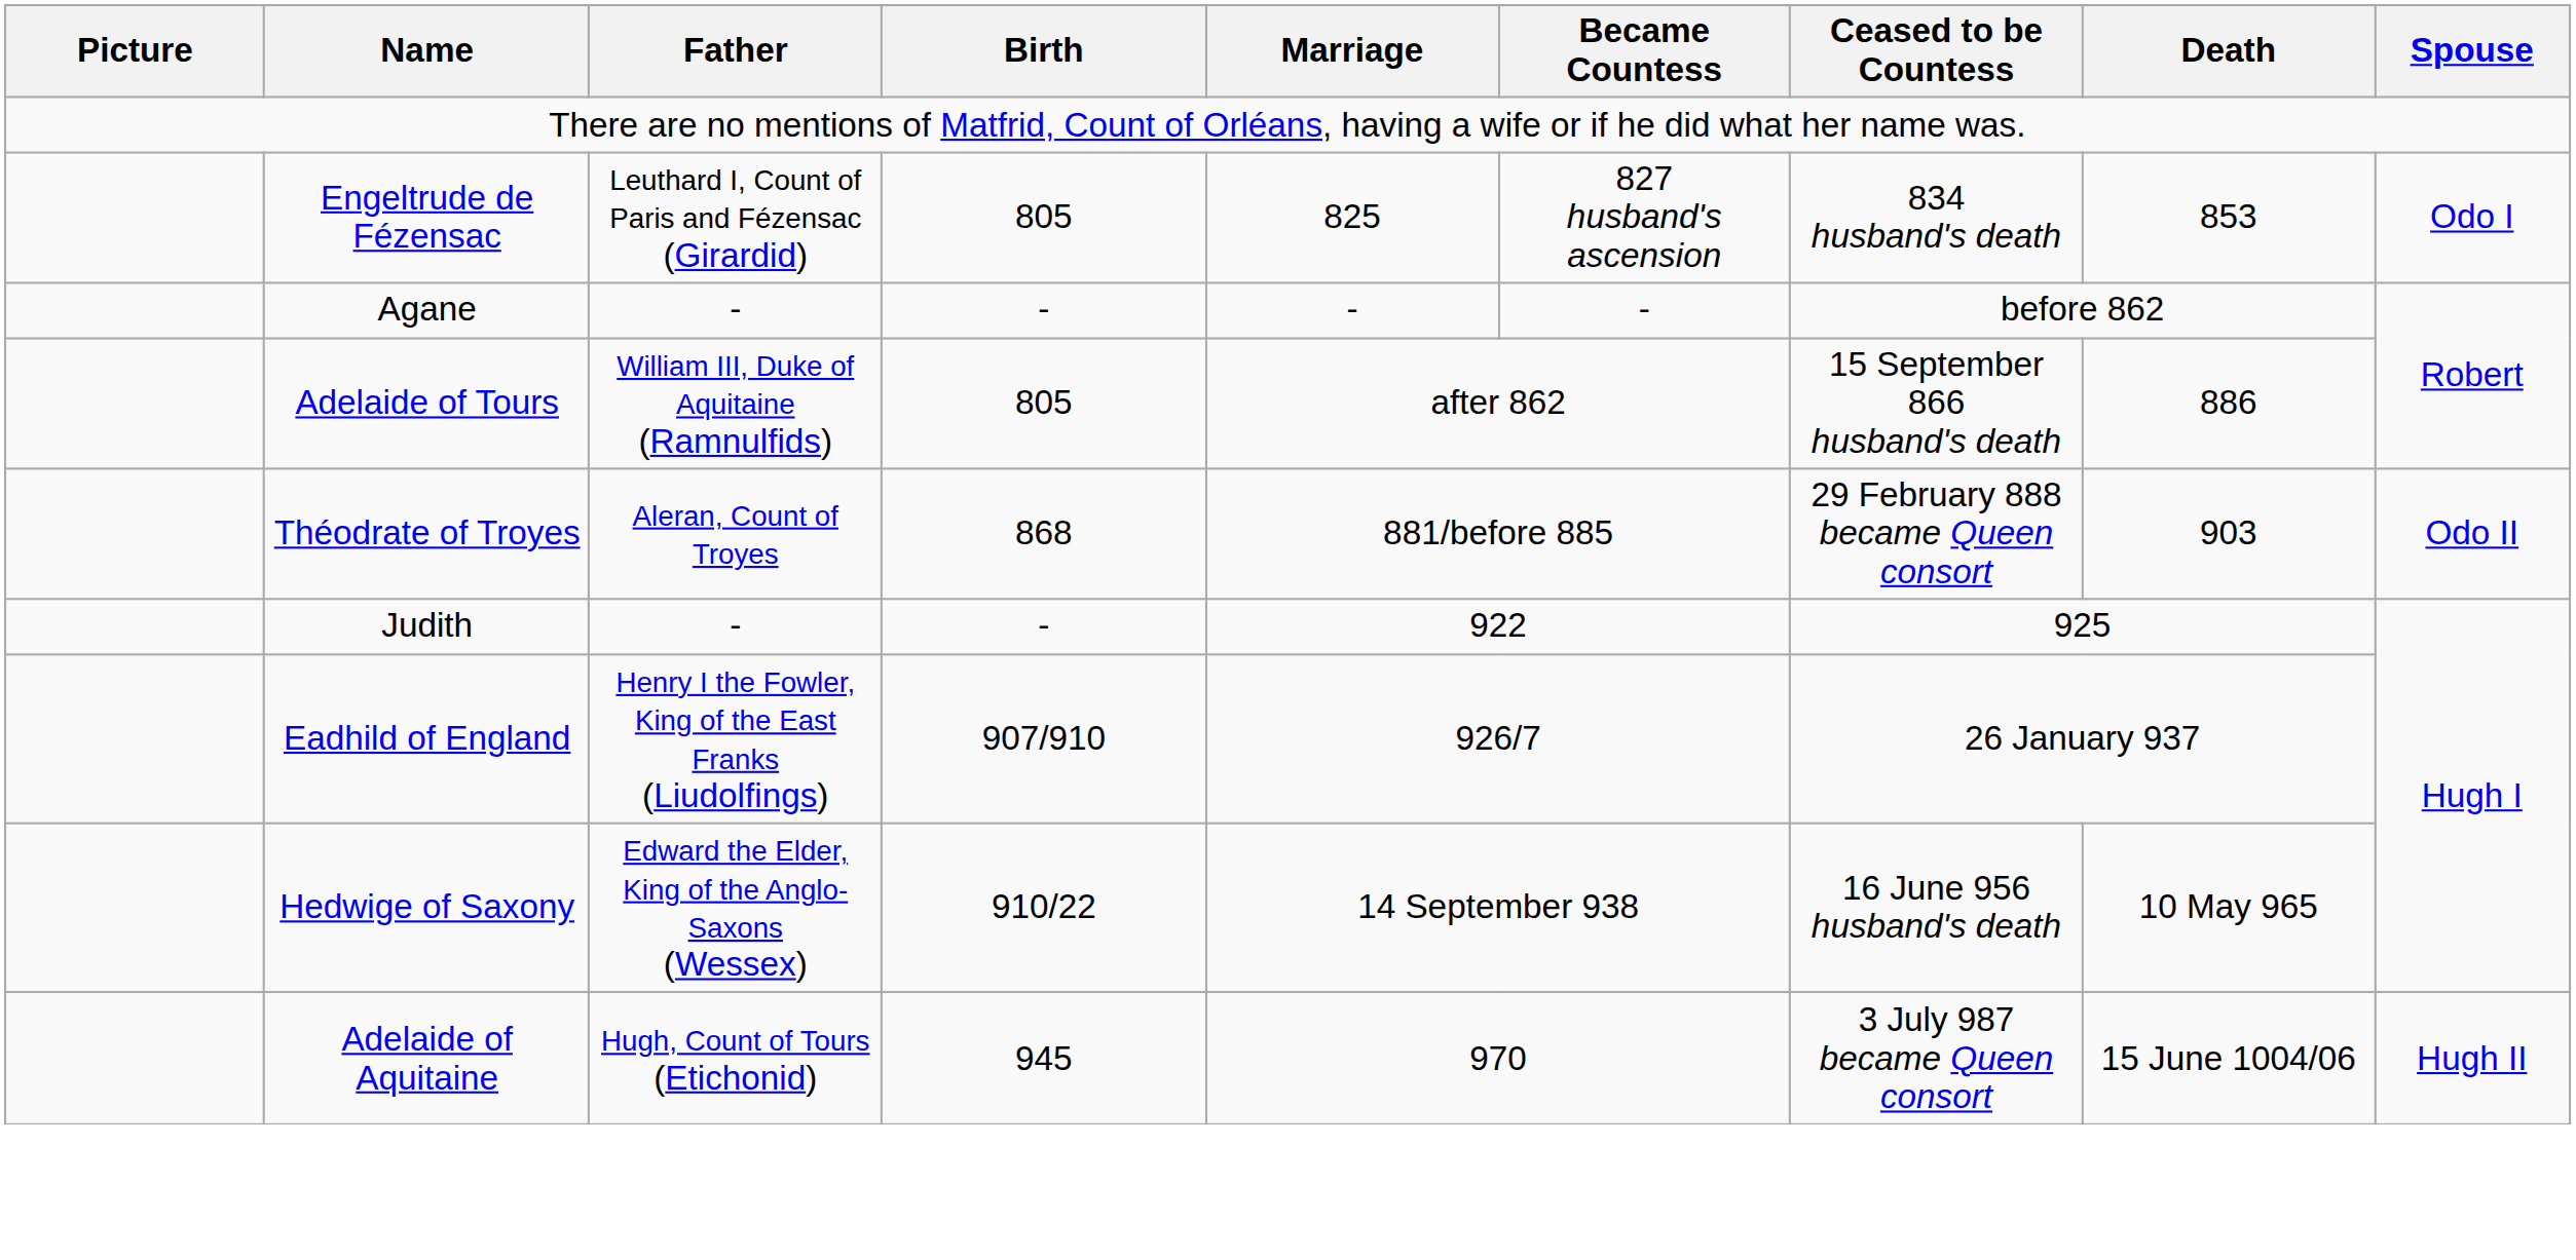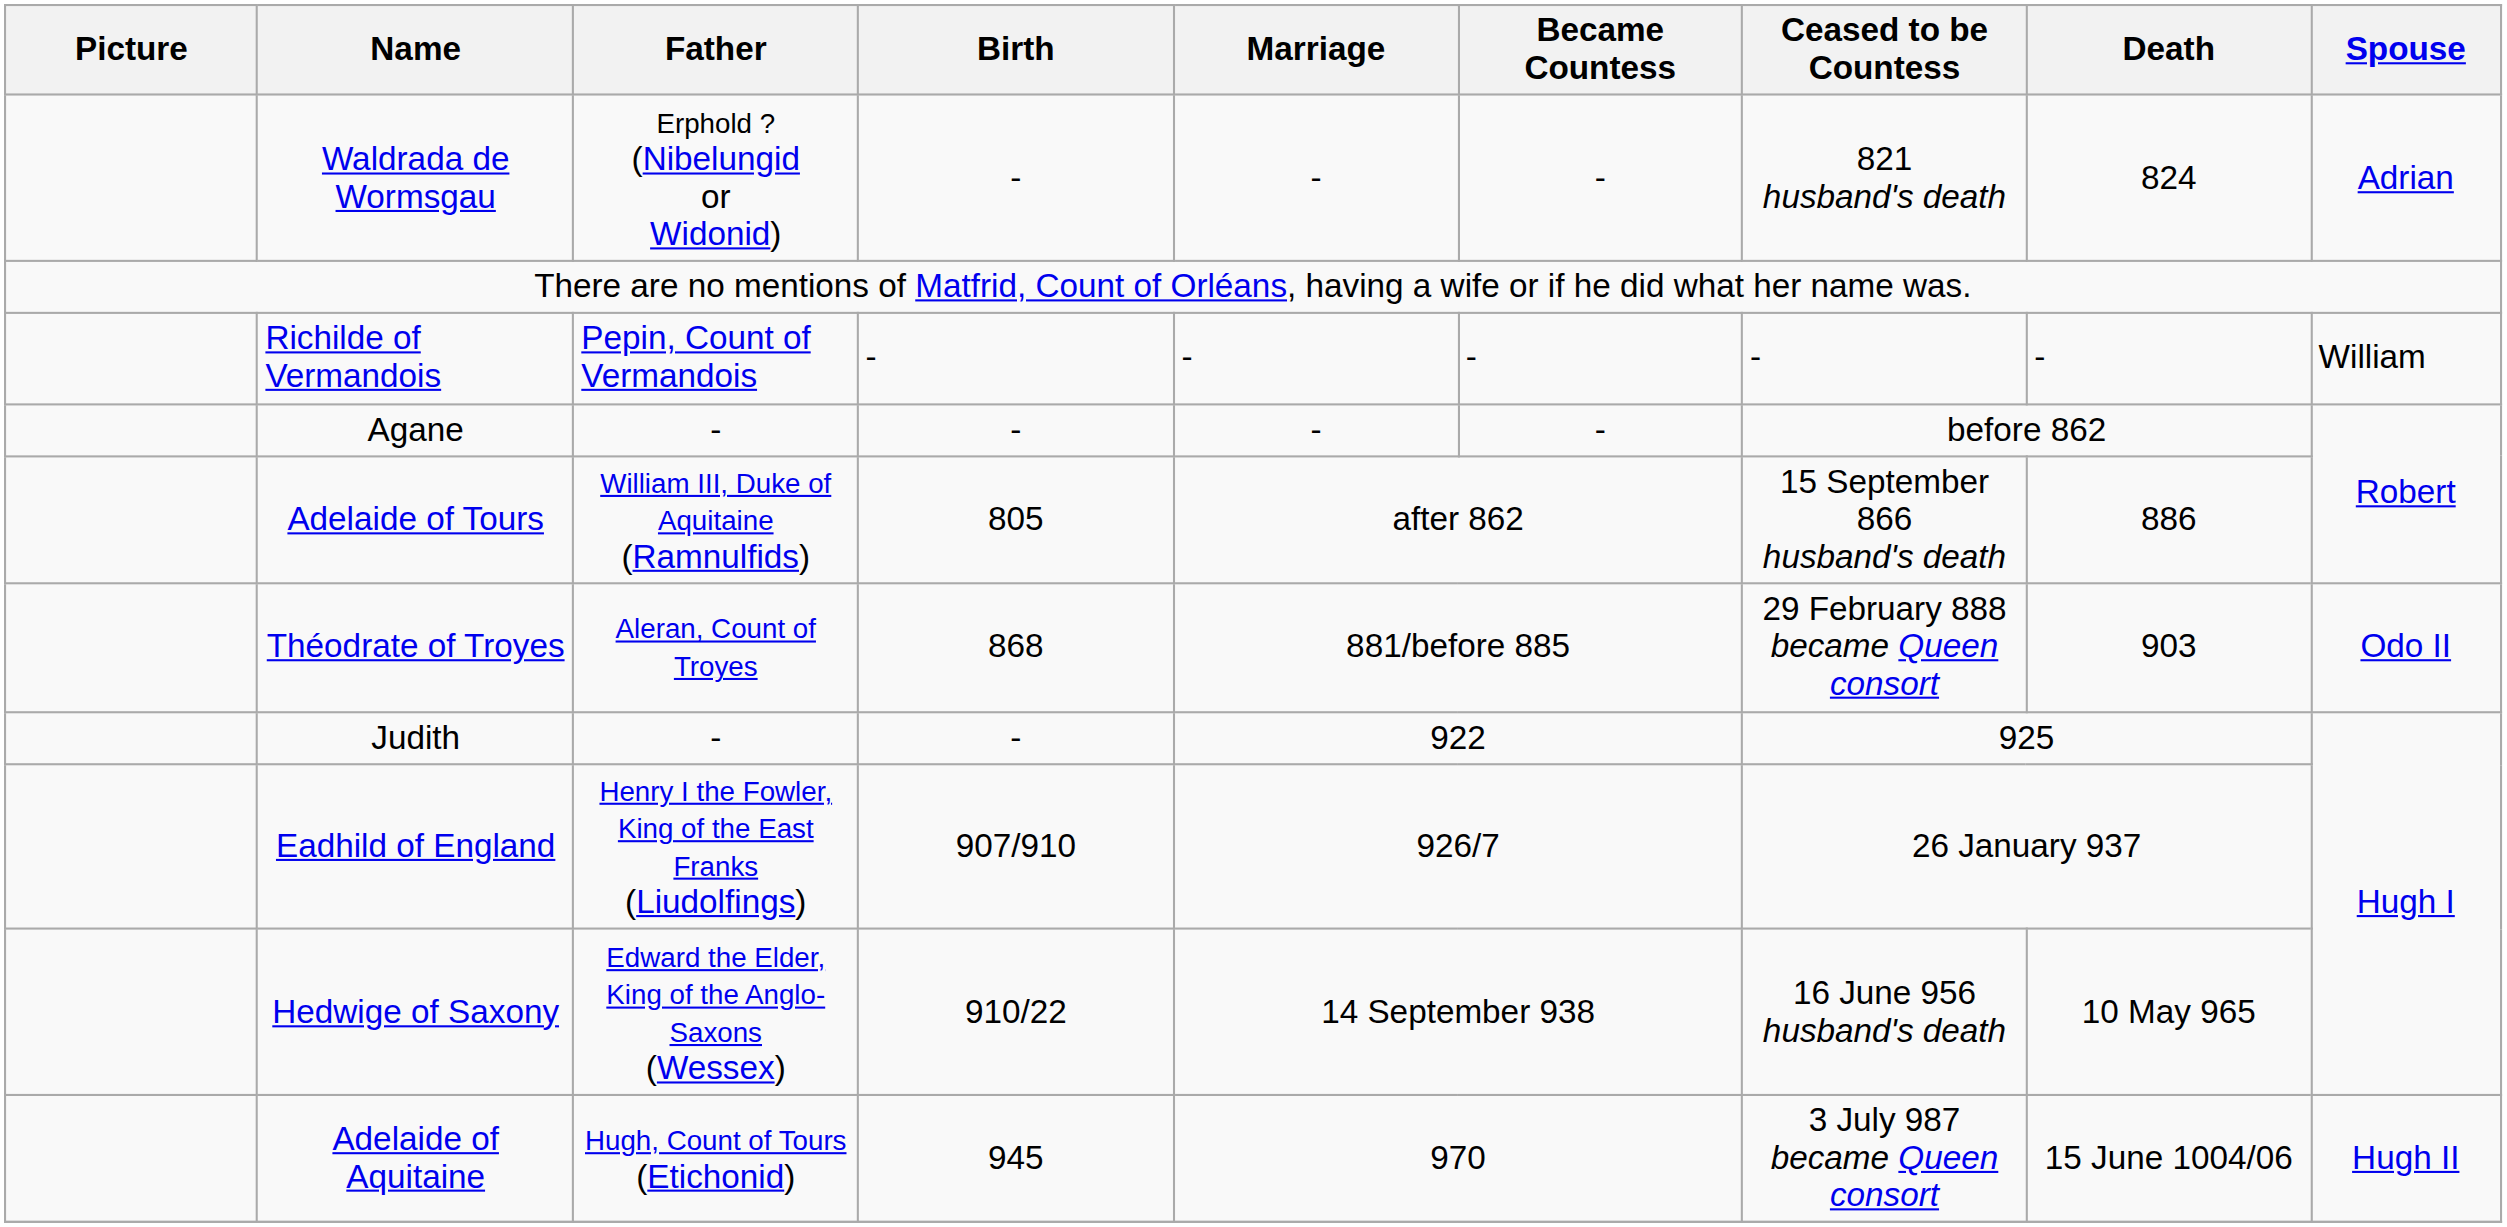+ row: Waldrada de Wormsgau | Erphold ? (Nibelungid or Widonid) | - | - | - | 821 husband's death | 824 | Adrian
- row: Engeltrude de Fézensac | Leuthard I, Count of Paris and Fézensac (Girardid) | 805 | 825 | 827 husband's ascension | 834 husband's death | 853 | Odo I
+ row: Richilde of Vermandois | Pepin, Count of Vermandois | - | - | - | - | - | William
